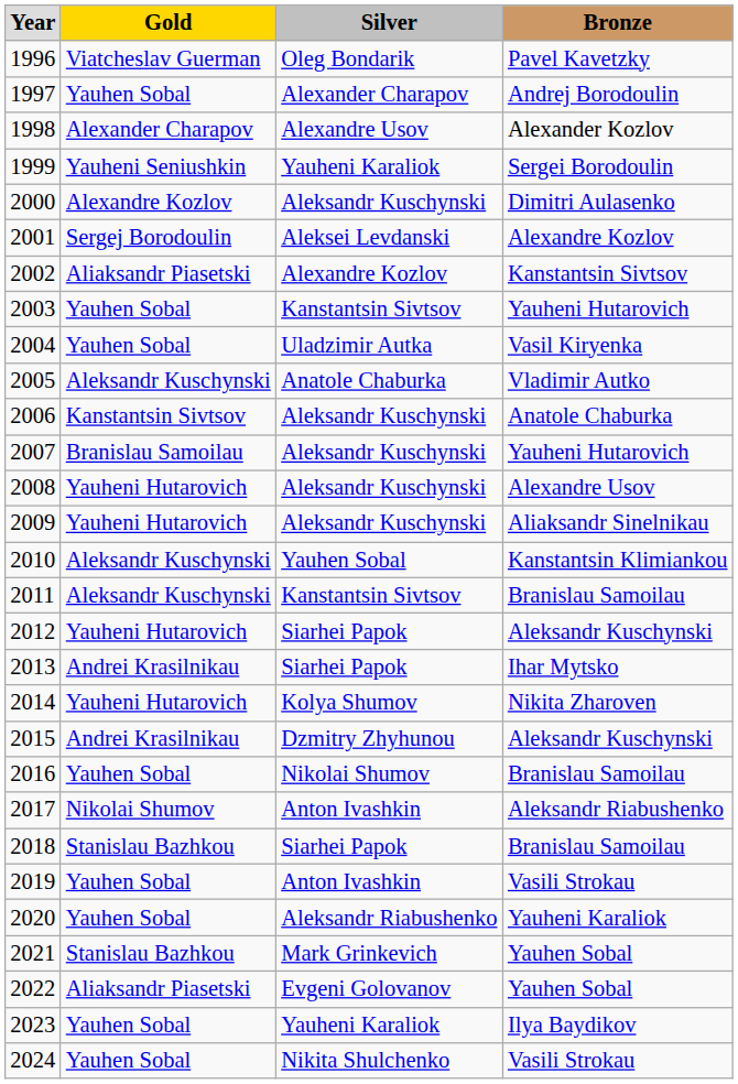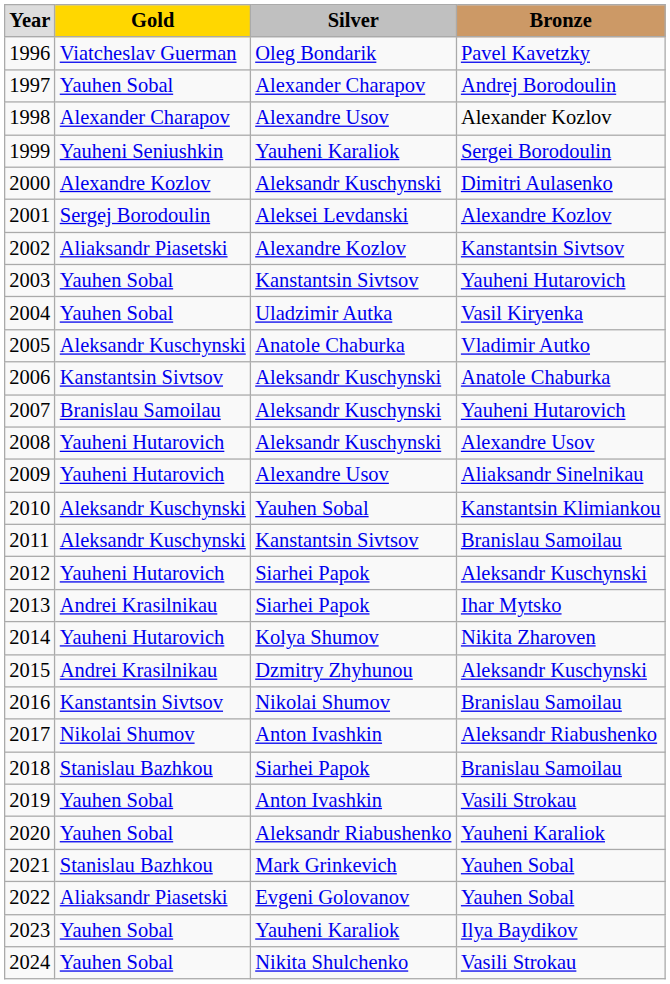2009 | column 3: Aleksandr Kuschynski -> Alexandre Usov
2016 | column 2: Yauhen Sobal -> Kanstantsin Sivtsov
